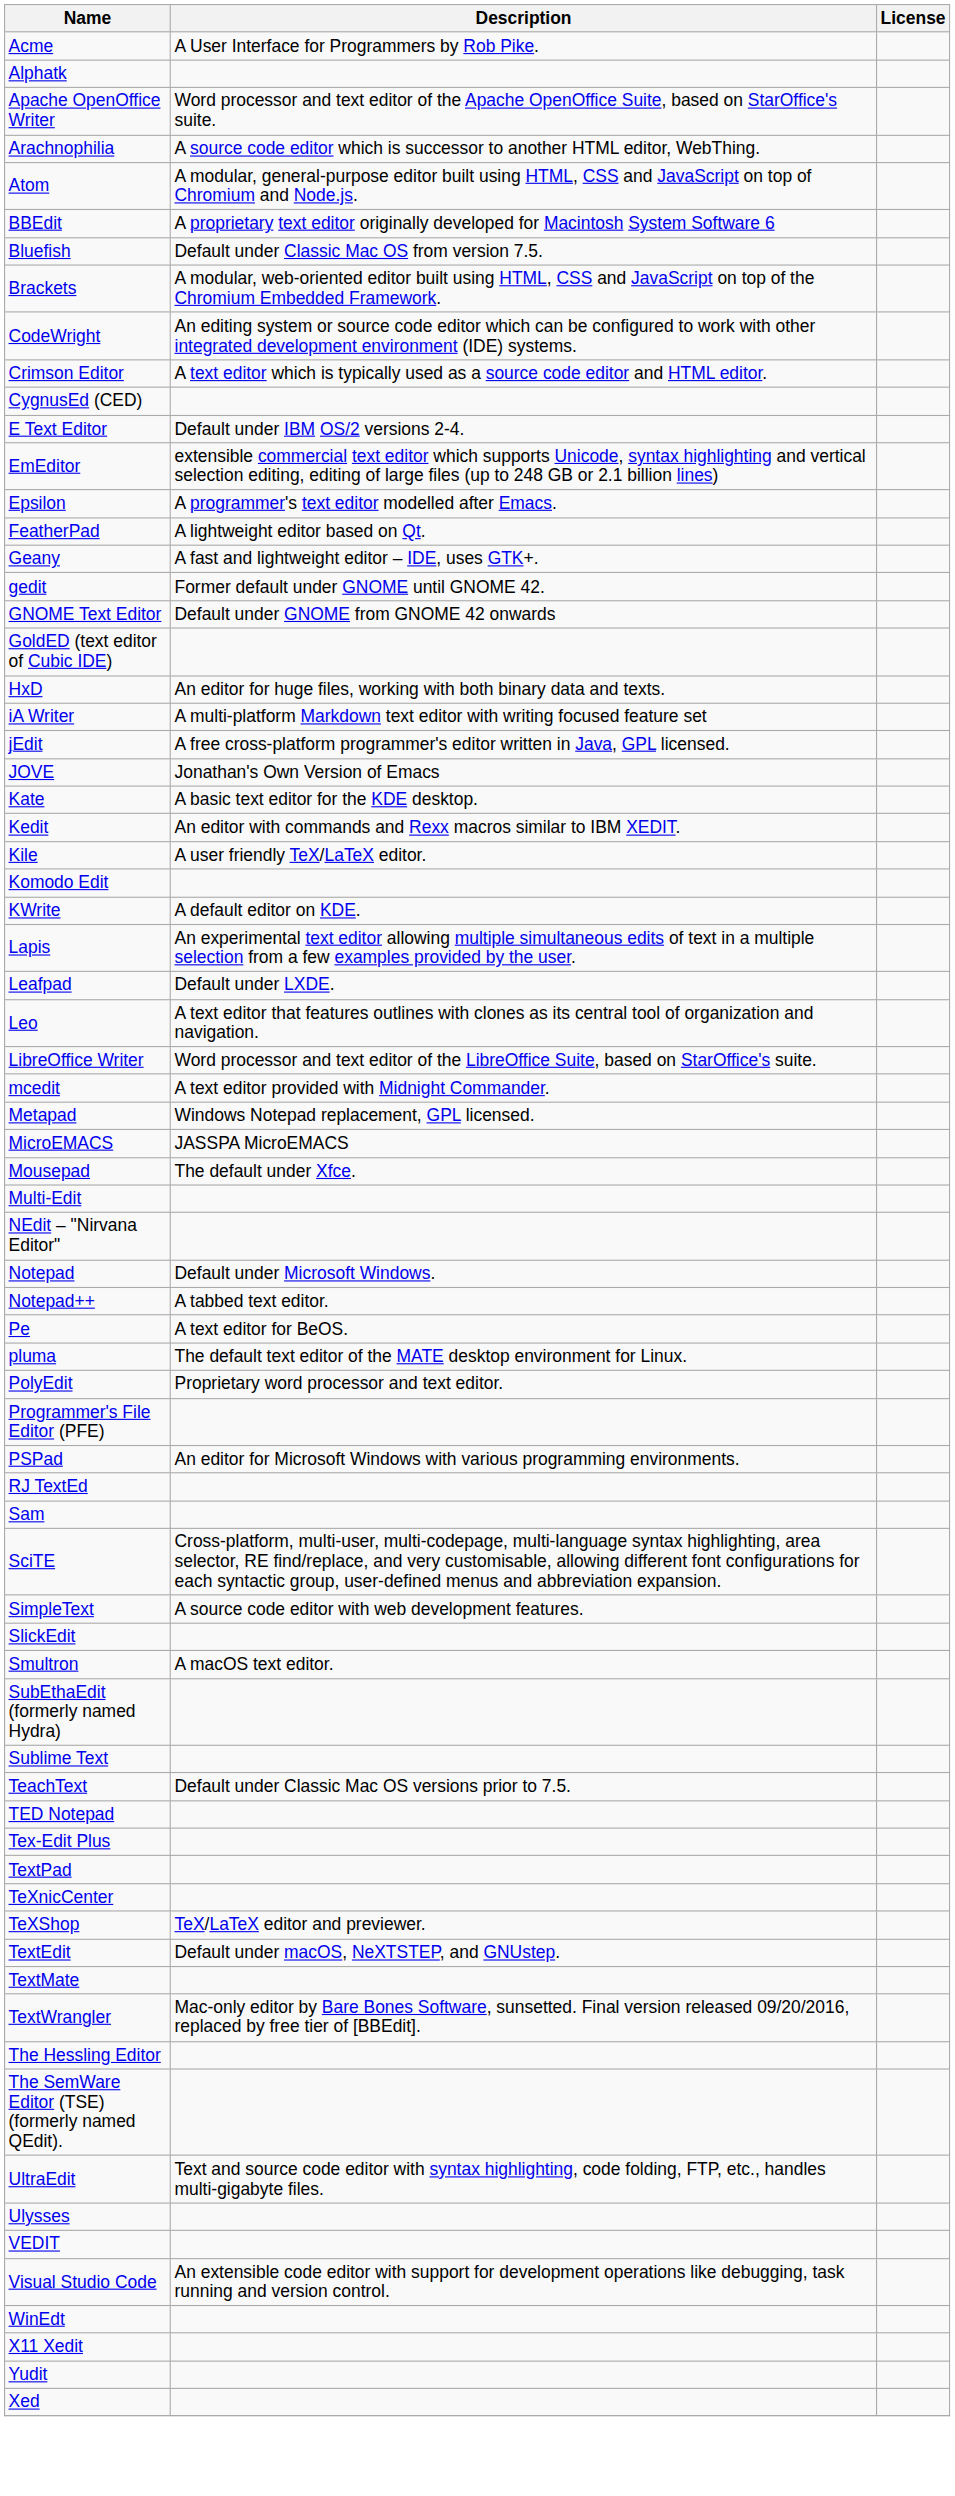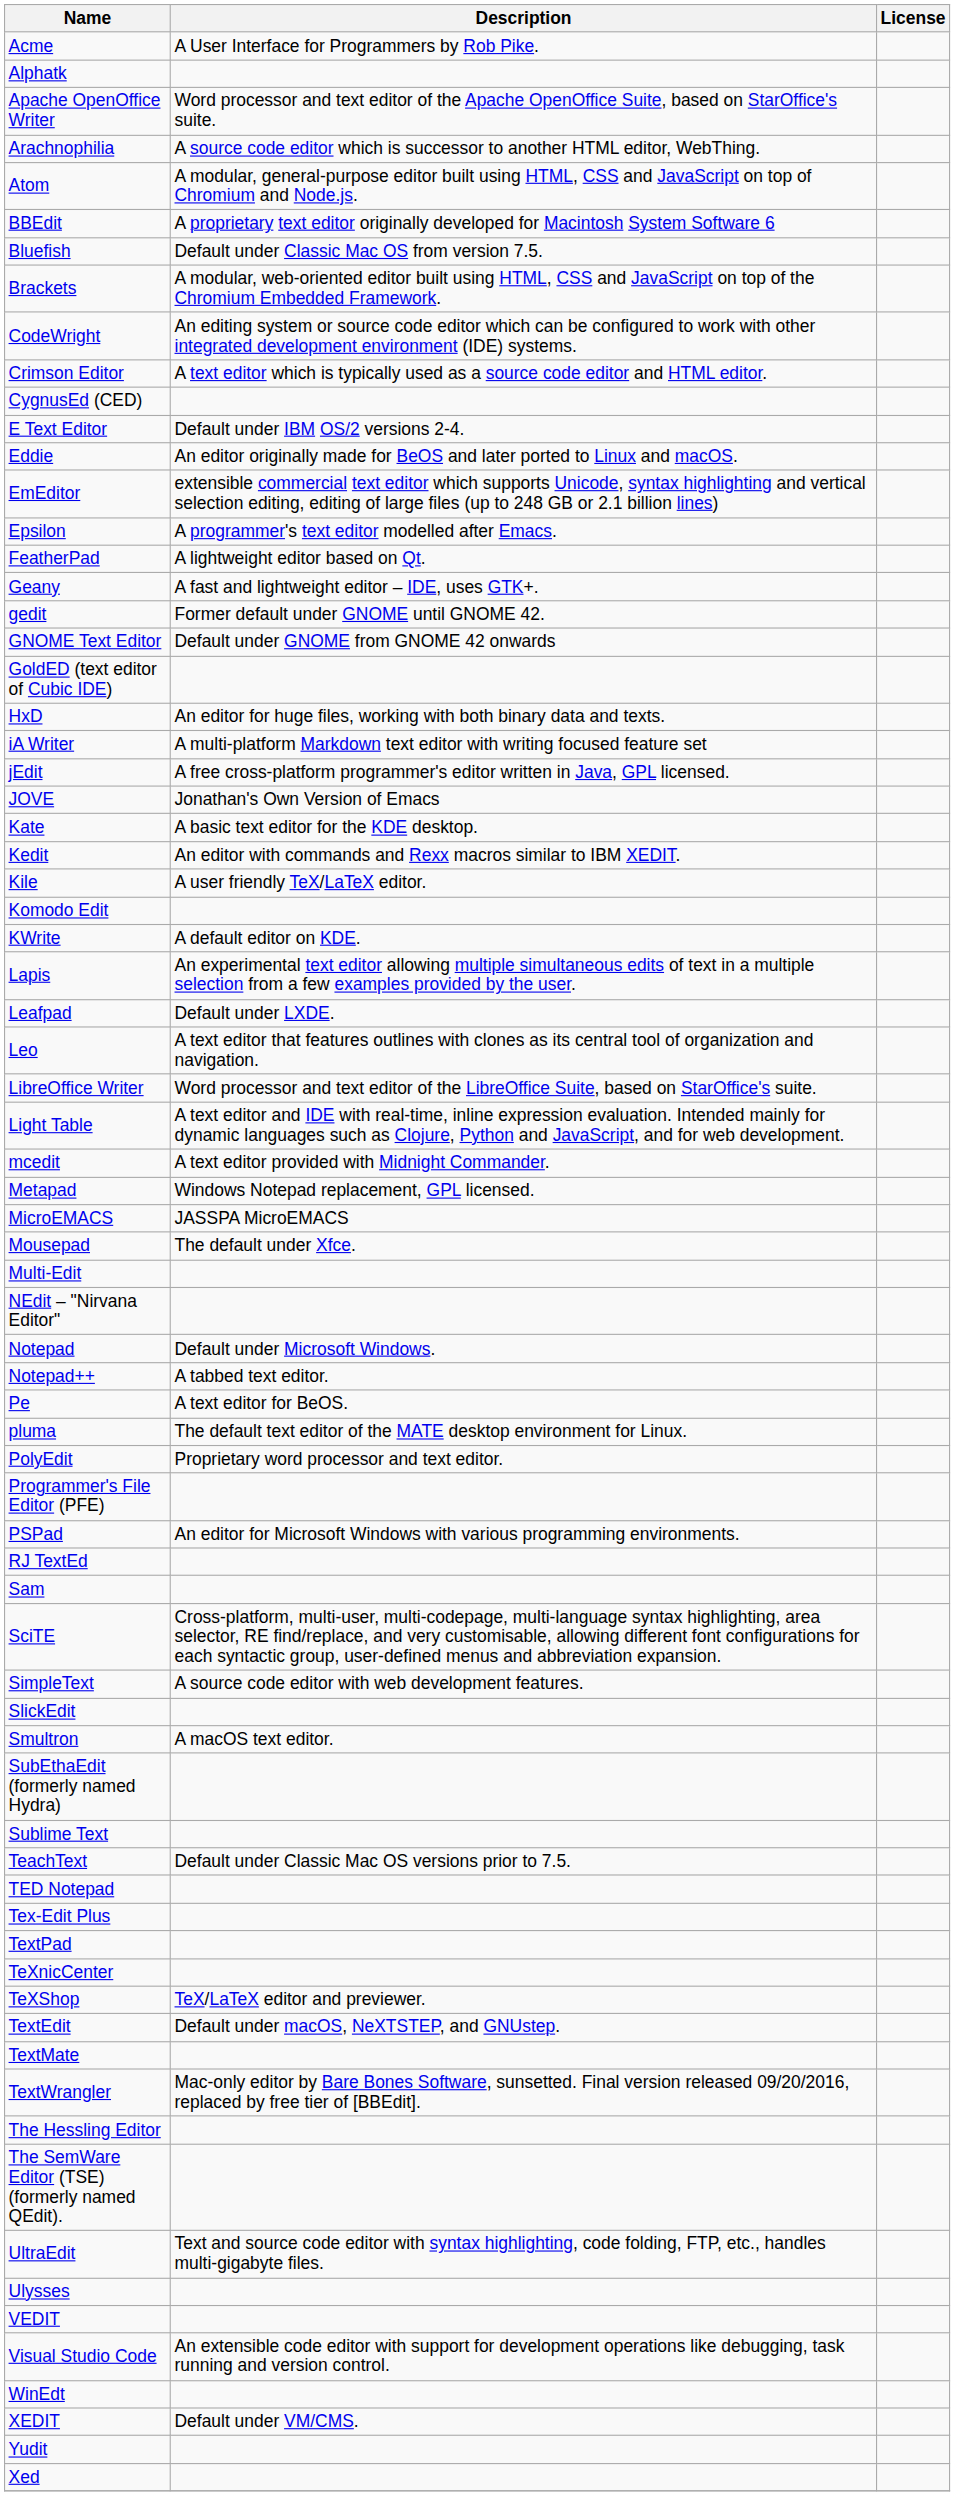+ row: Eddie | An editor originally made for BeOS and later ported to Linux and macOS.
+ row: Light Table | A text editor and IDE with real-time, inline expression evaluation. Intended mainly for dynamic languages such as Clojure, Python and JavaScript, and for web development.
- row: X11 Xedit
+ row: XEDIT | Default under VM/CMS.
